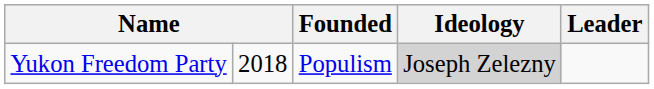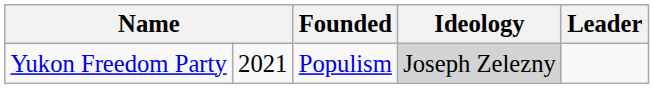Yukon Freedom Party | column 2: 2018 -> 2021
